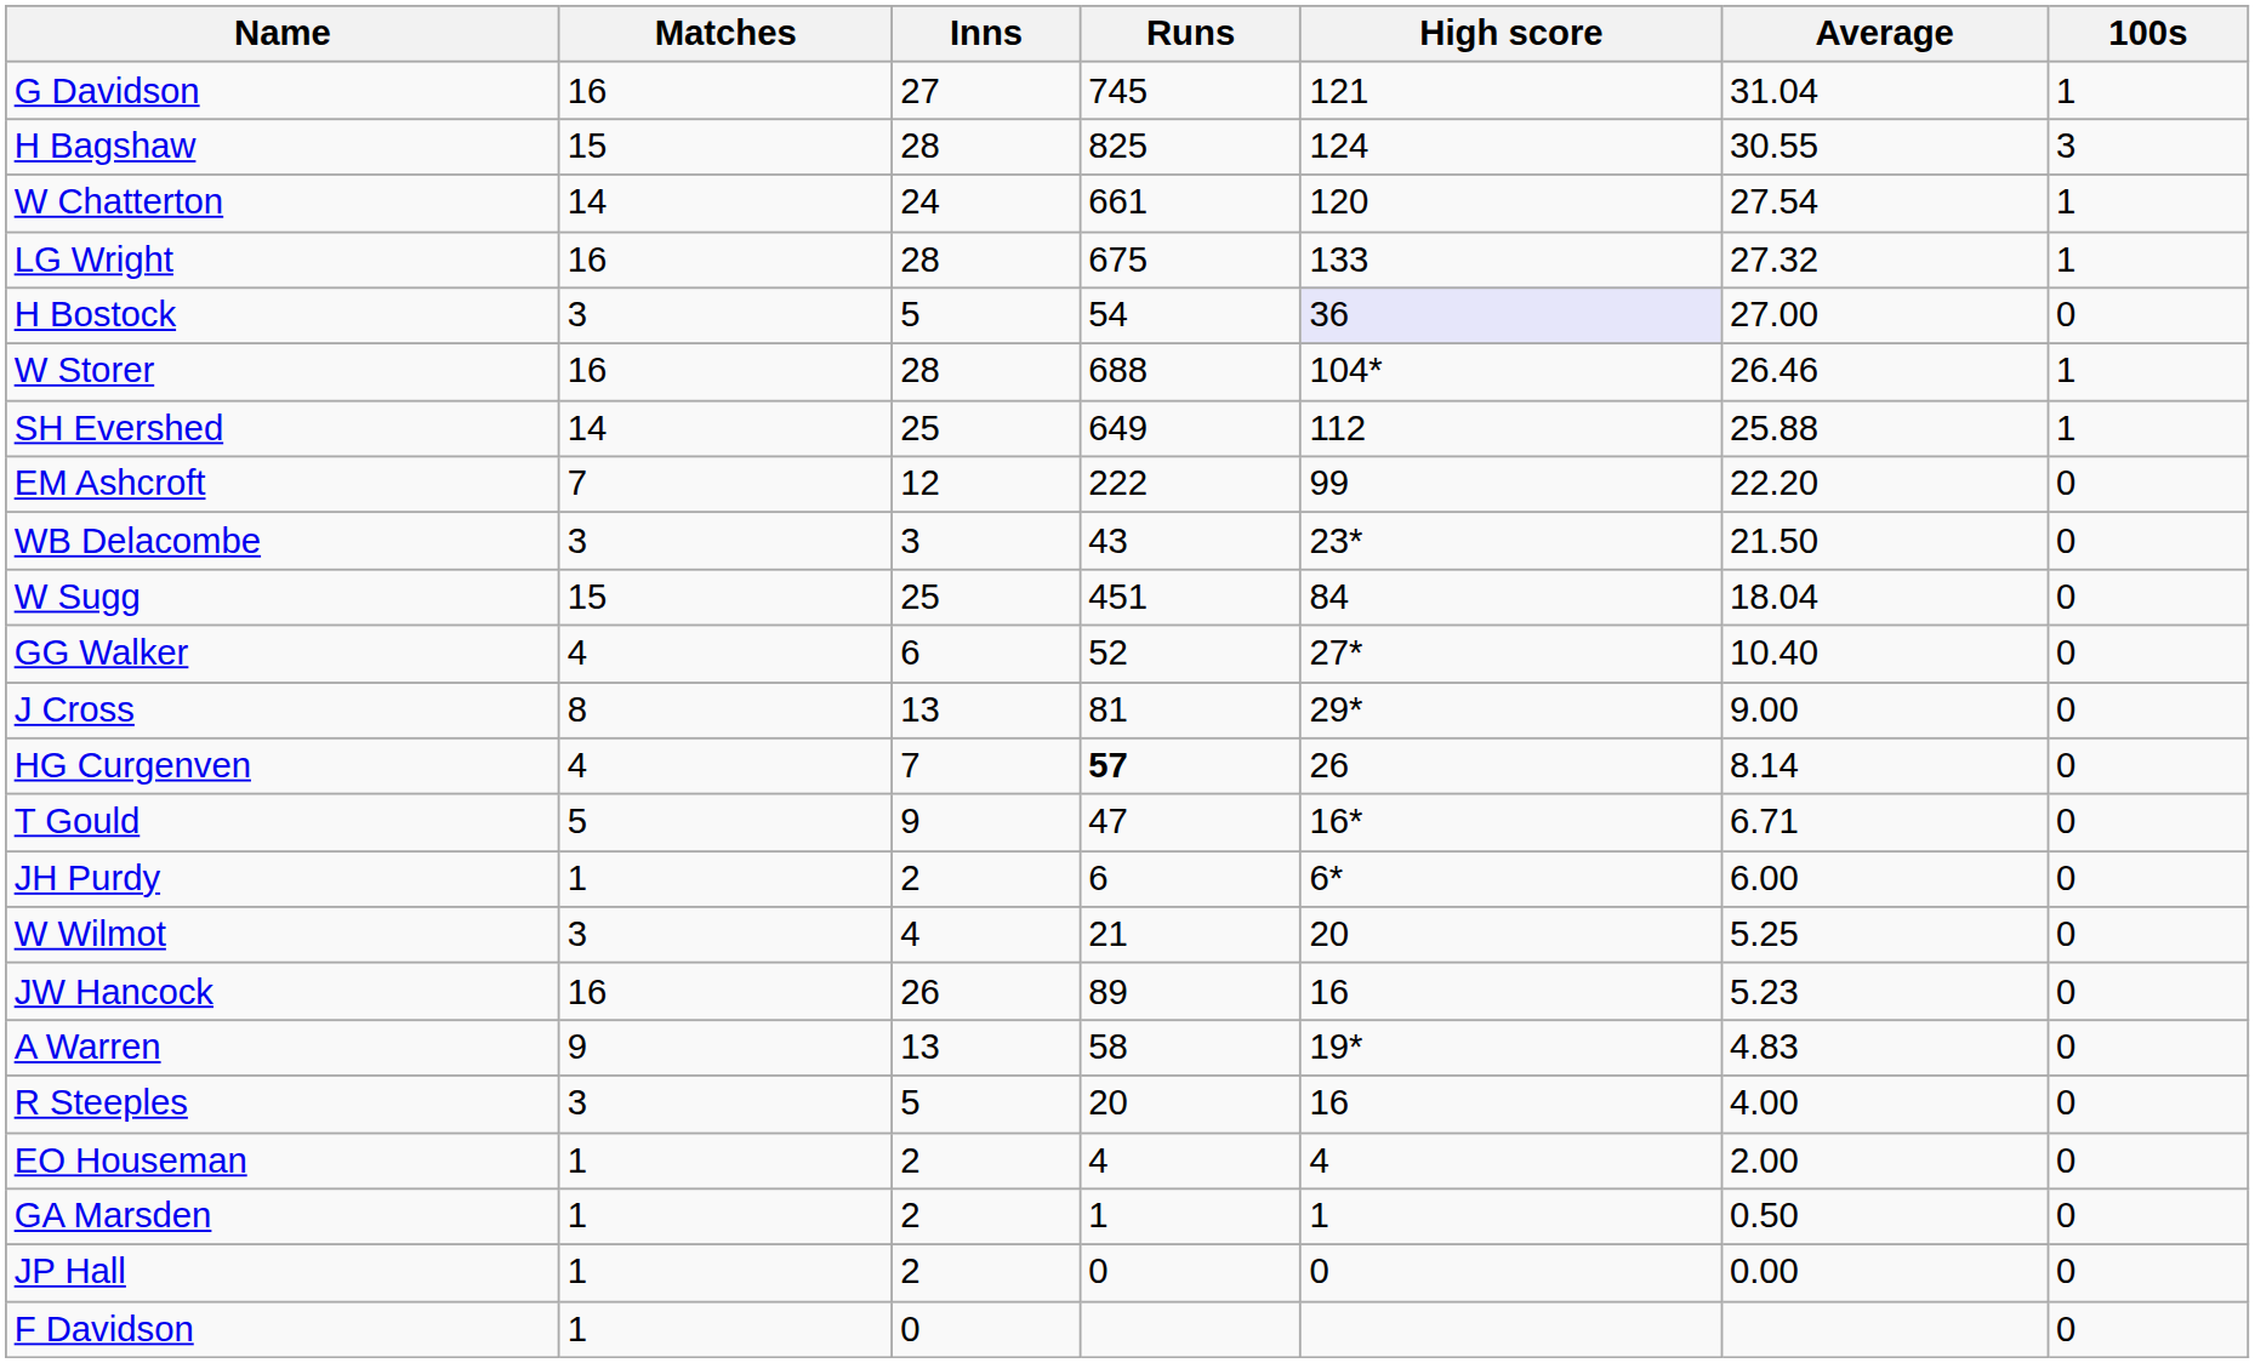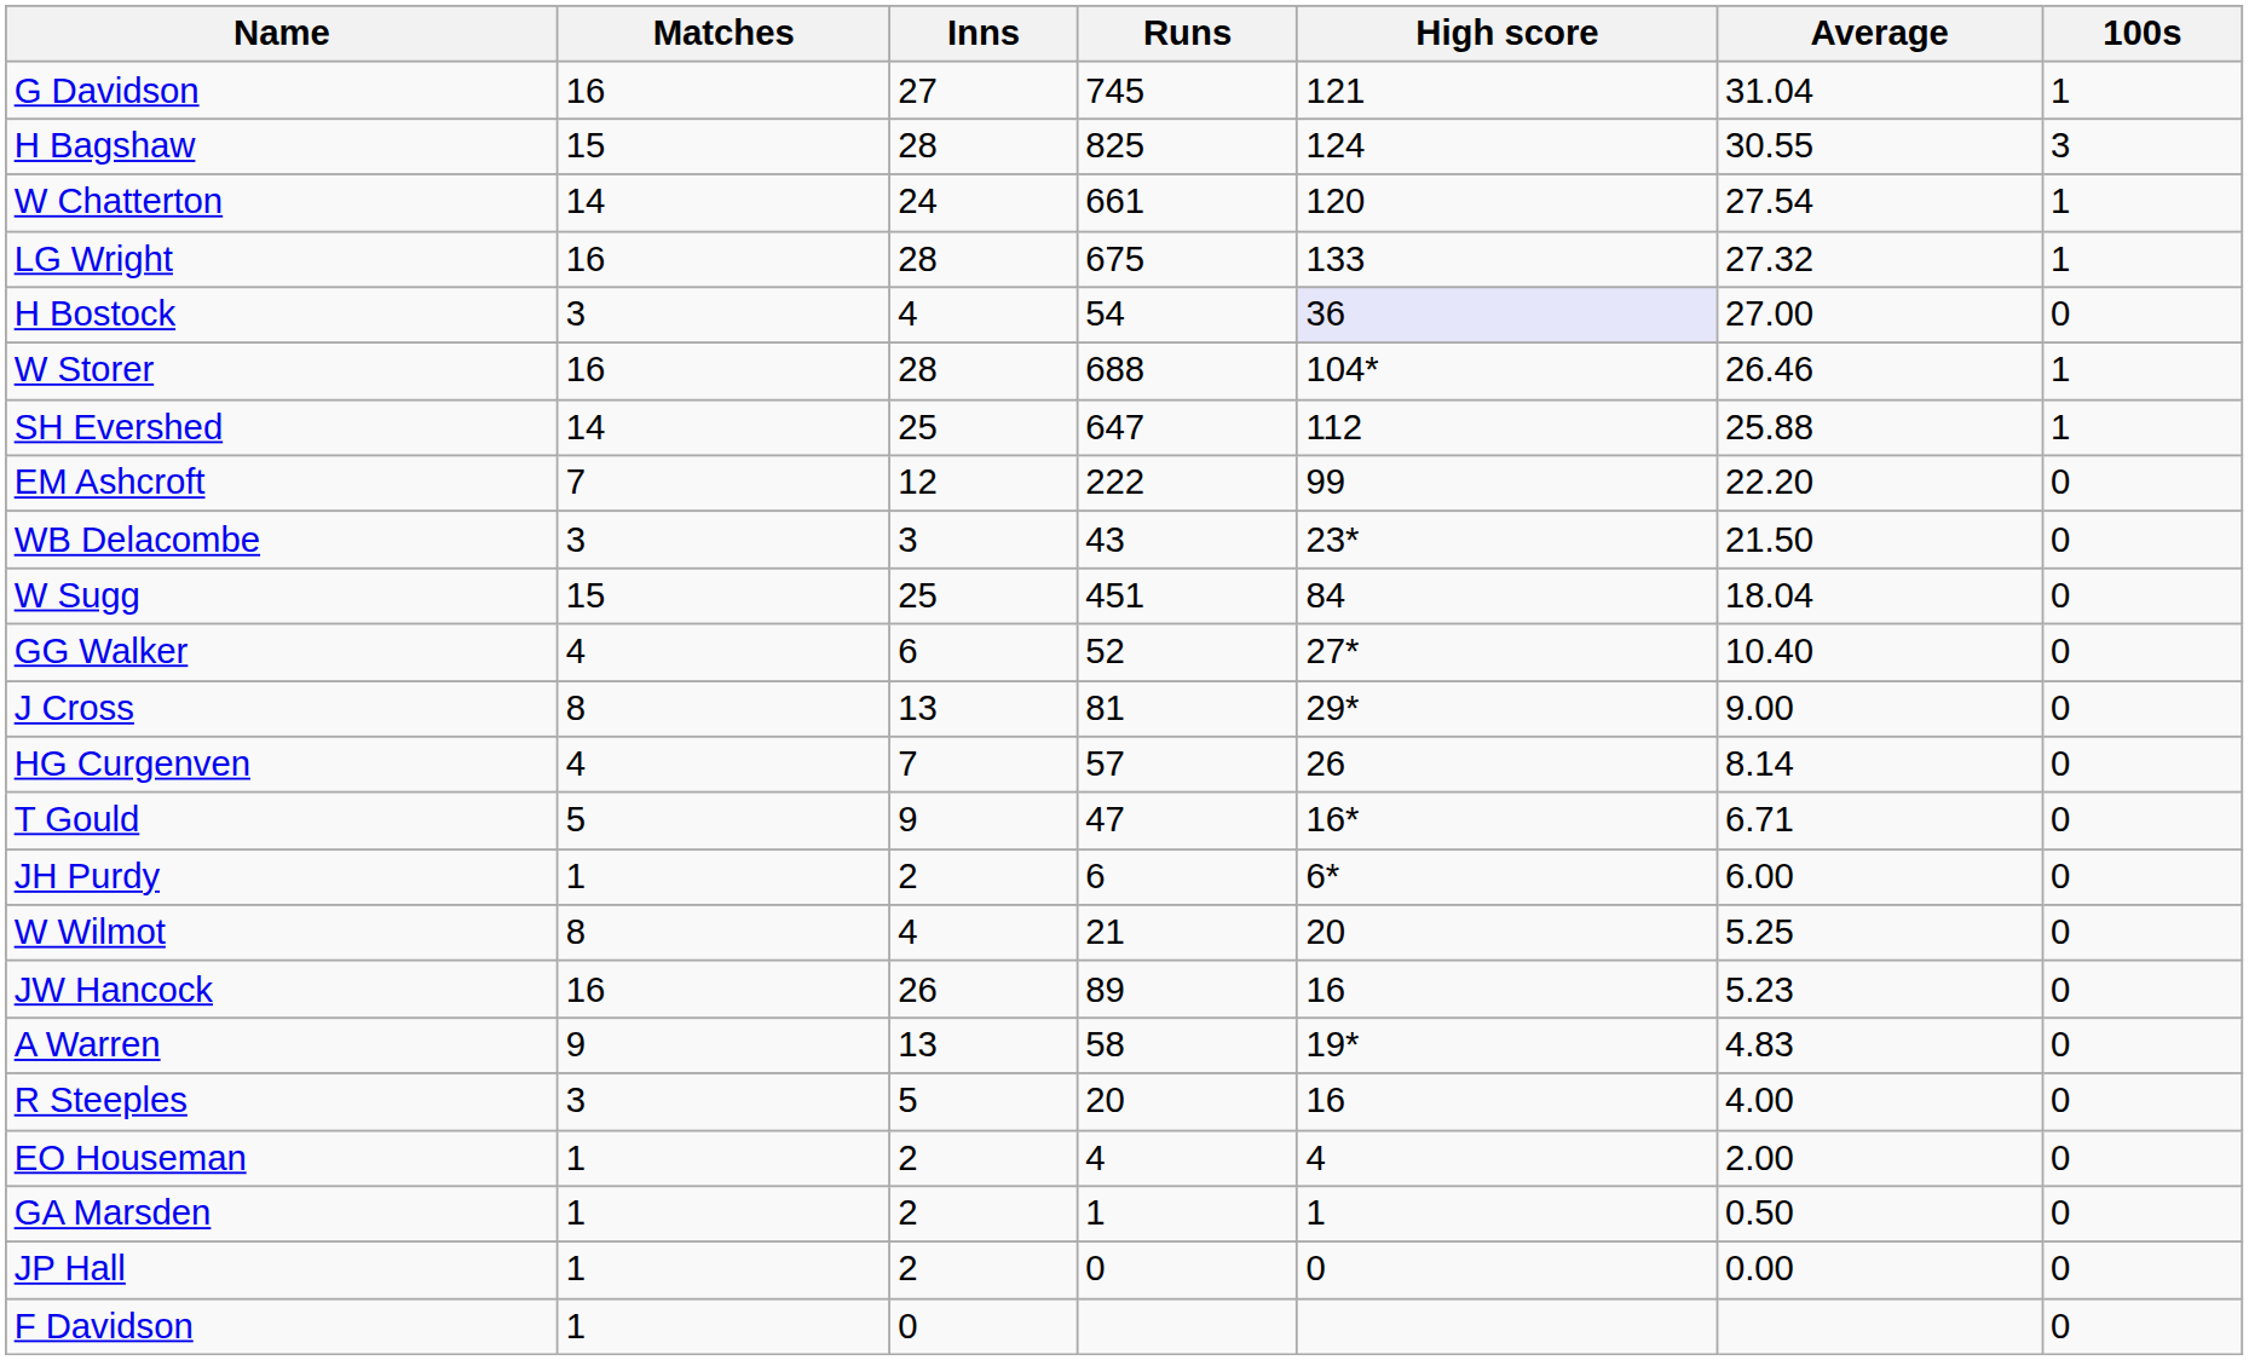H Bostock | Inns: 5 -> 4
SH Evershed | Runs: 649 -> 647
HG Curgenven | Runs: bold -> normal
W Wilmot | Matches: 3 -> 8
